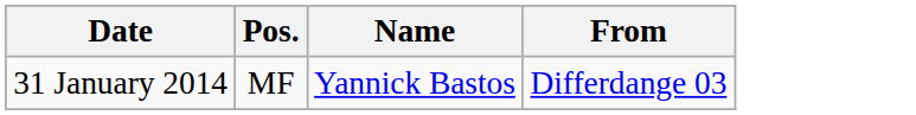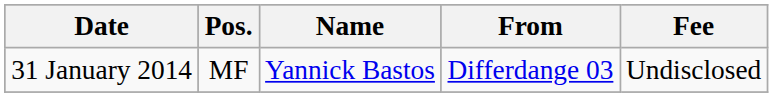+ column: Fee | Undisclosed
